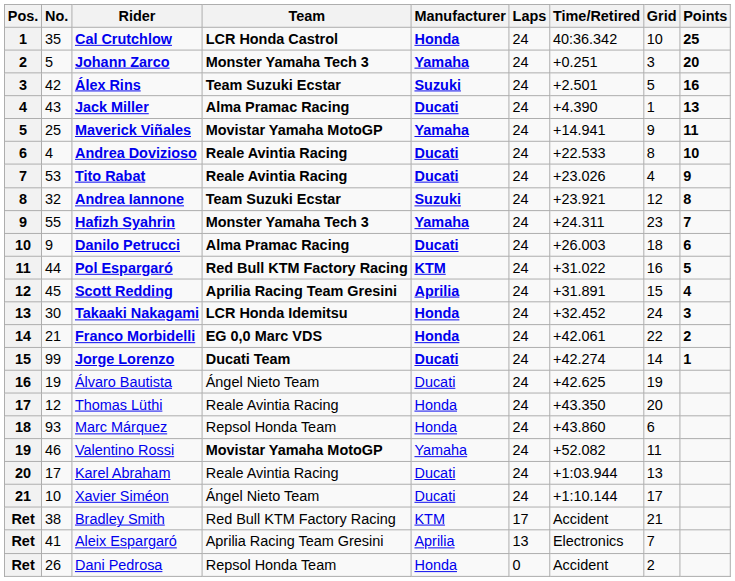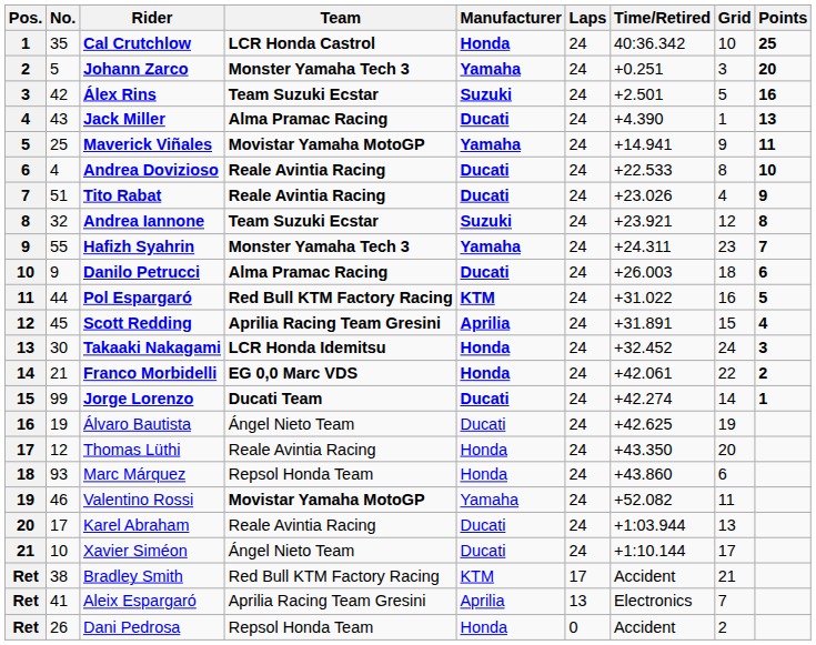Tito Rabat | No.: 53 -> 51
